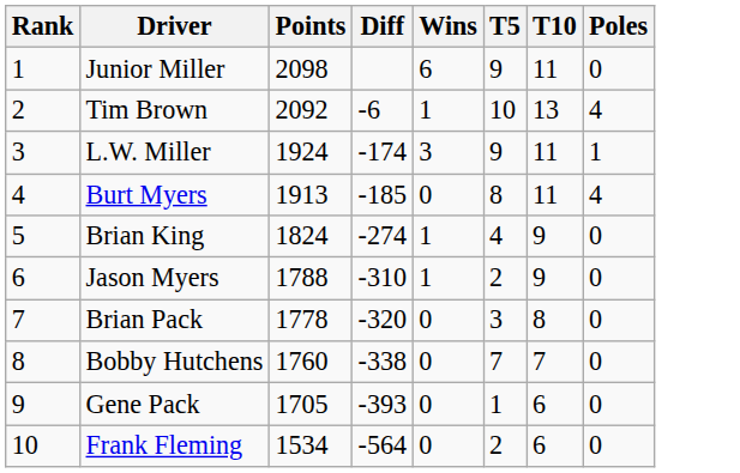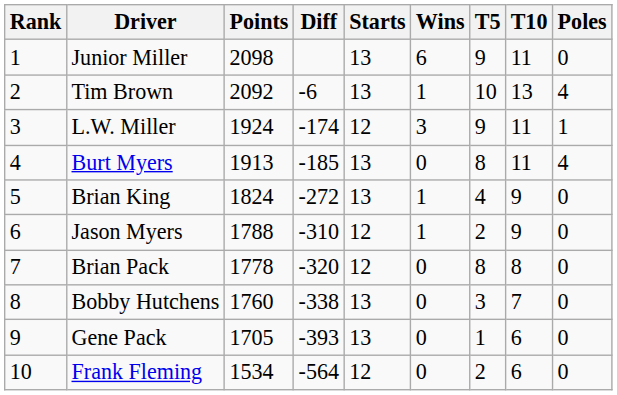+ column: Starts | 13 | 13 | 12 | 13 | 13 | 12 | 12 | 13 | 13 | 12
Brian King | Diff: -274 -> -272
Brian Pack | T5: 3 -> 8
Bobby Hutchens | T5: 7 -> 3
